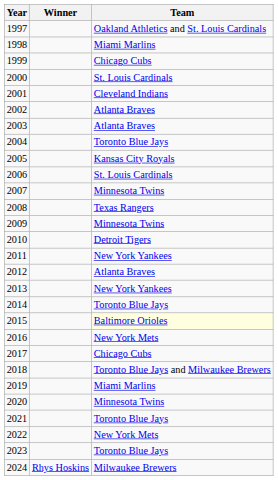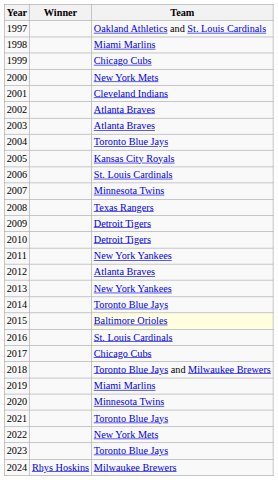2000 | Team: St. Louis Cardinals -> New York Mets
2009 | Team: Minnesota Twins -> Detroit Tigers
2016 | Team: New York Mets -> St. Louis Cardinals
